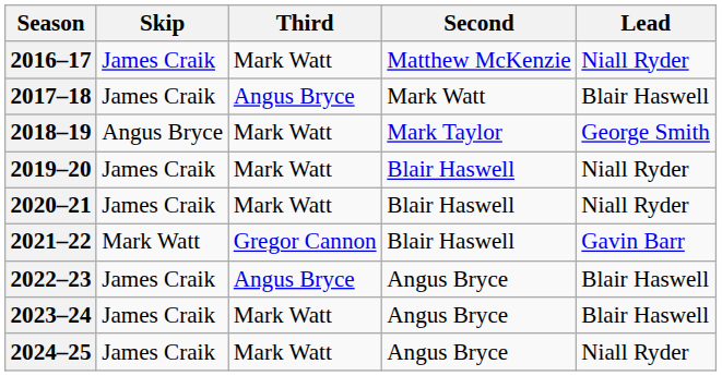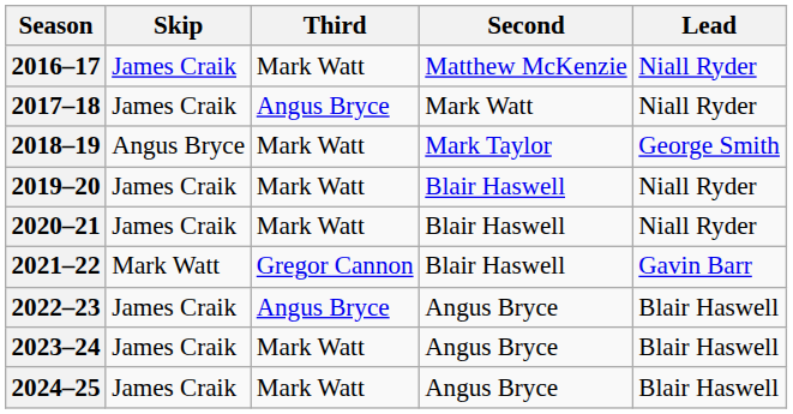2017–18 | Lead: Blair Haswell -> Niall Ryder
2024–25 | Lead: Niall Ryder -> Blair Haswell
